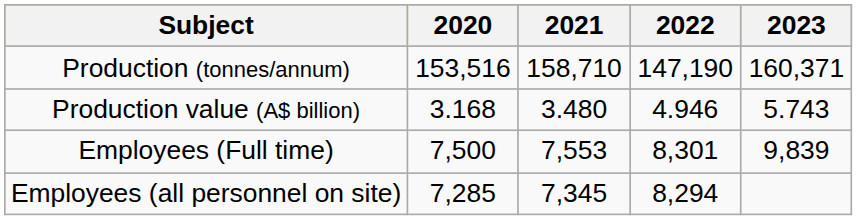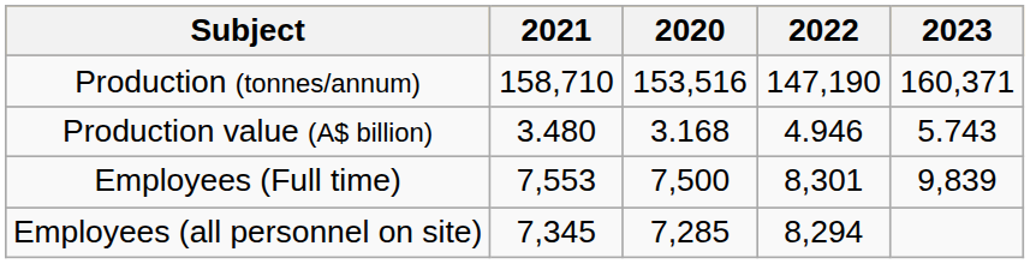columns swapped: 2020 <-> 2021
